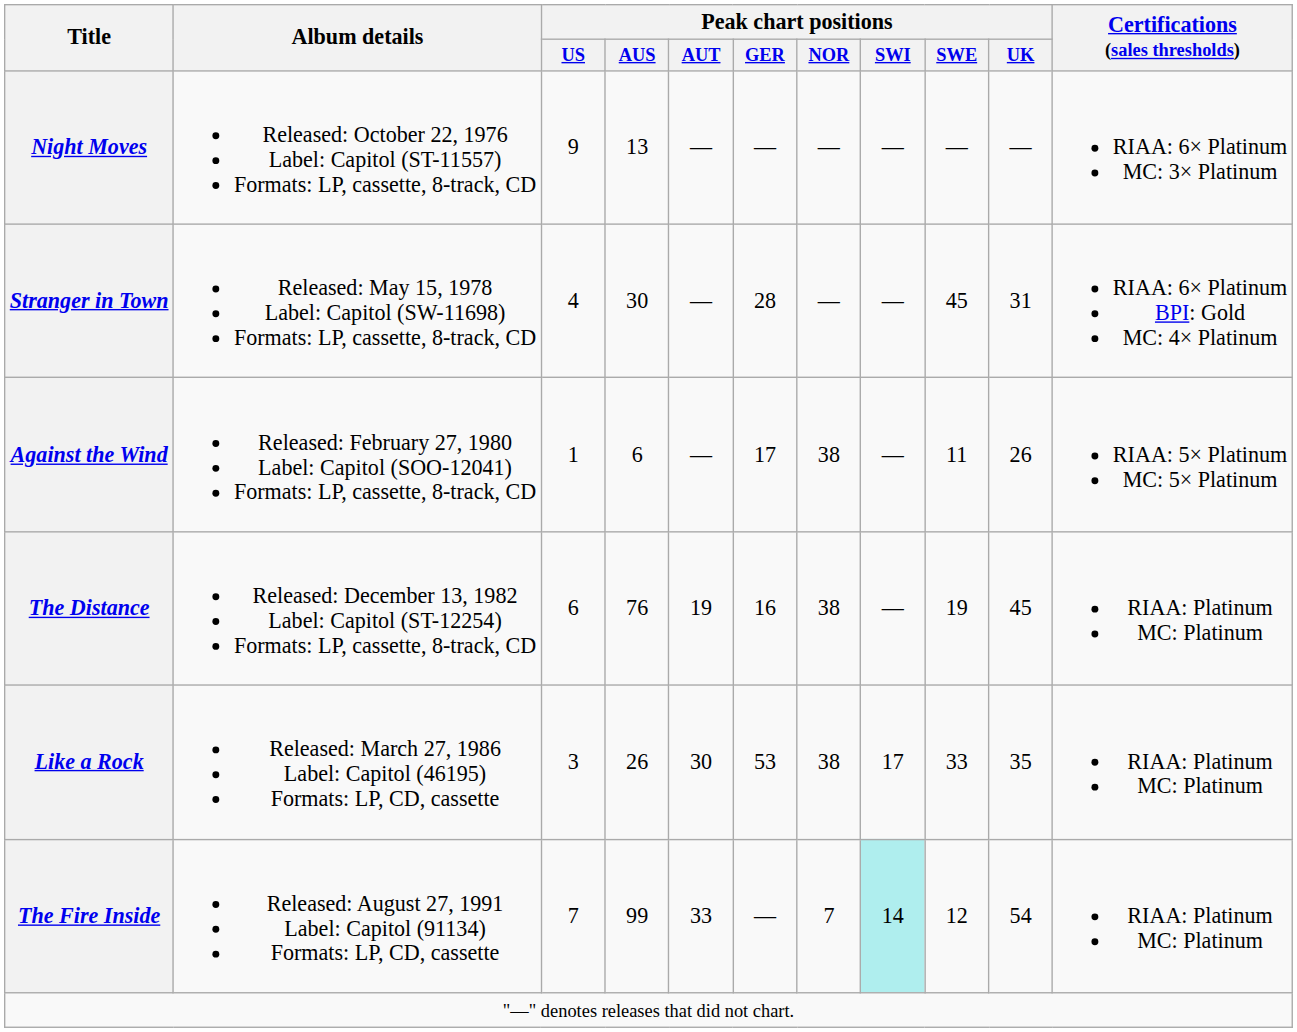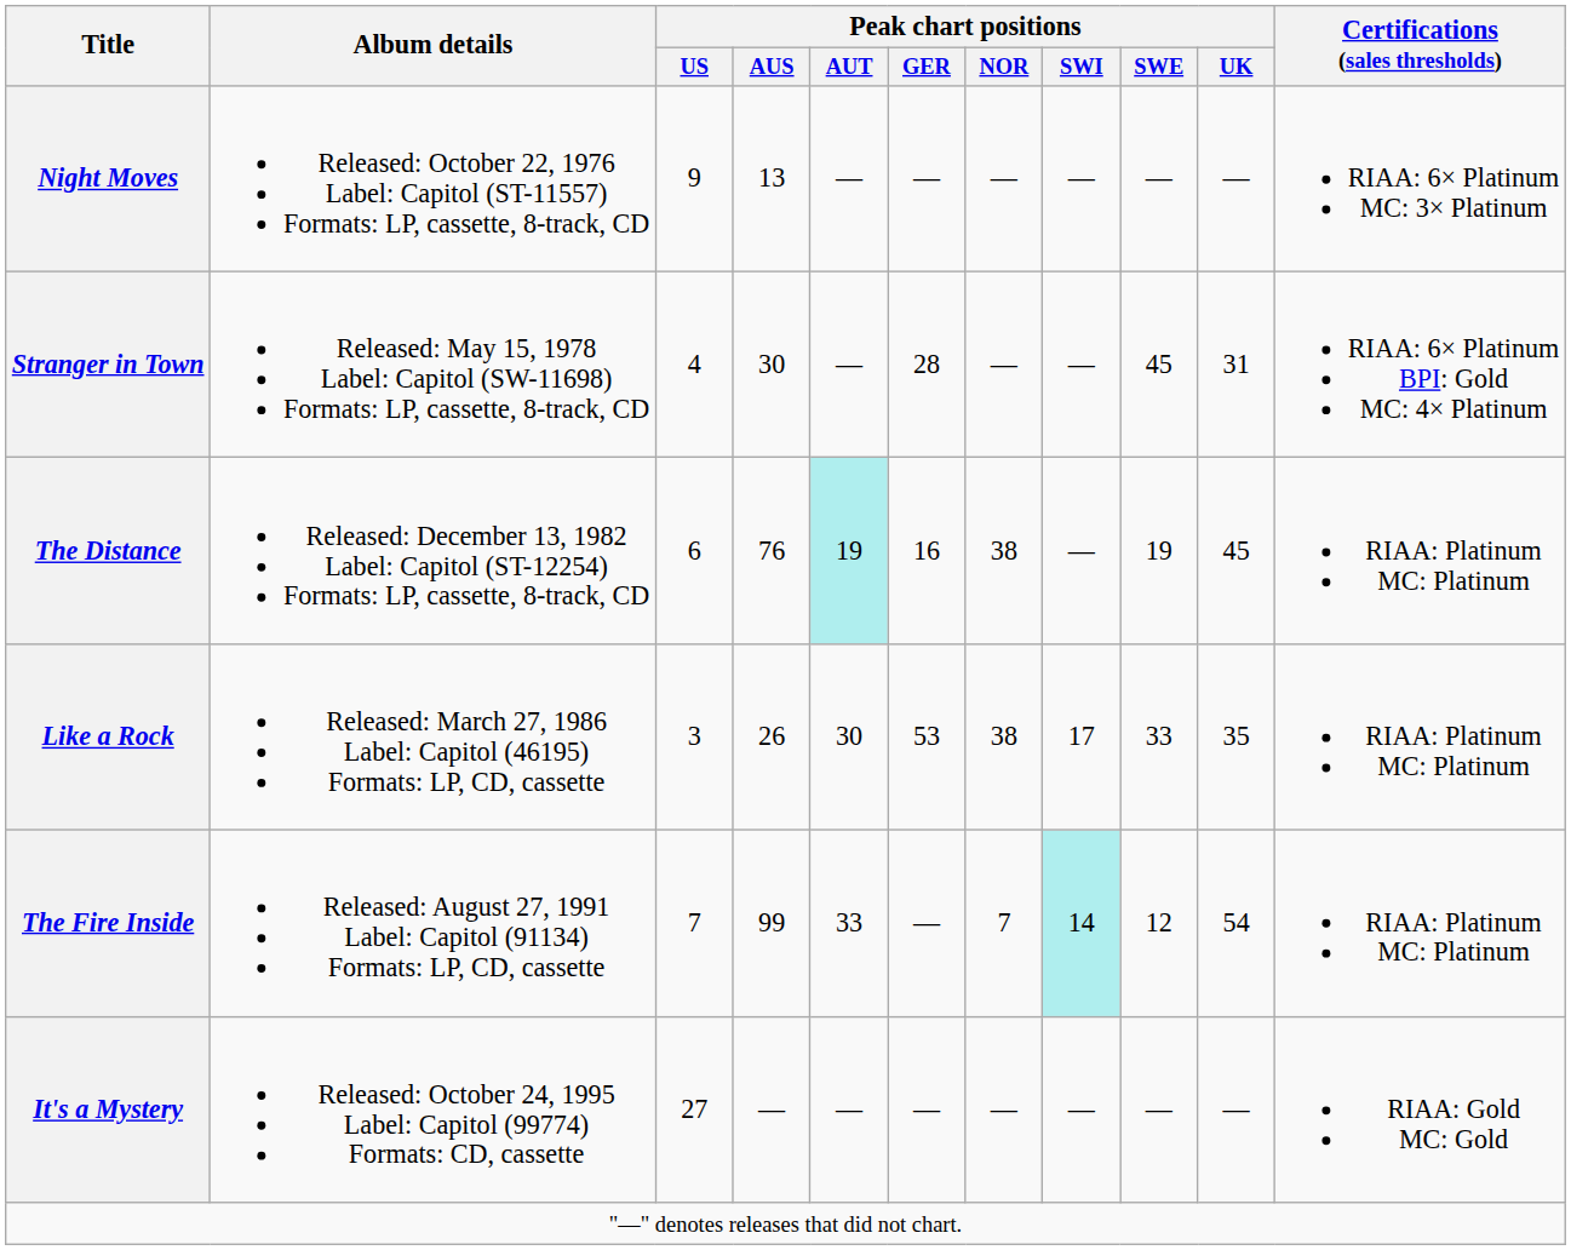- row: Against the Wind | Released: February 27, 1980 Label: Capitol (SOO-12041) Formats: LP, cassette, 8-track, CD | 1 | 6 | — | 17 | 38 | — | 11 | 26 | RIAA: 5× Platinum MC: 5× Platinum
The Distance | Peak chart positions / AUT: no background -> paleturquoise background
+ row: It's a Mystery | Released: October 24, 1995 Label: Capitol (99774) Formats: CD, cassette | 27 | — | — | — | — | — | — | — | RIAA: Gold MC: Gold
